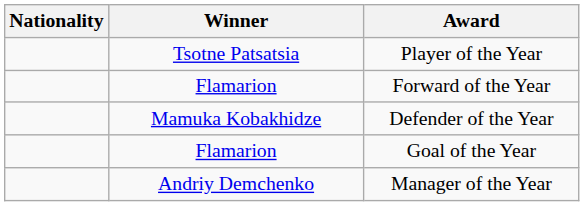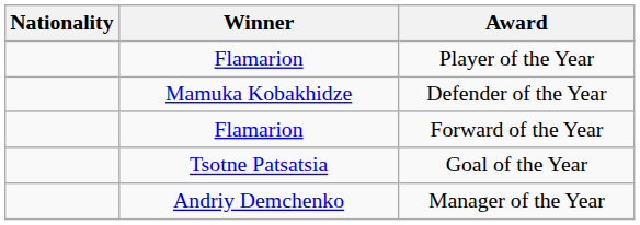Player of the Year | Winner: Tsotne Patsatsia -> Flamarion
rows swapped: Defender of the Year <-> Forward of the Year
Goal of the Year | Winner: Flamarion -> Tsotne Patsatsia
